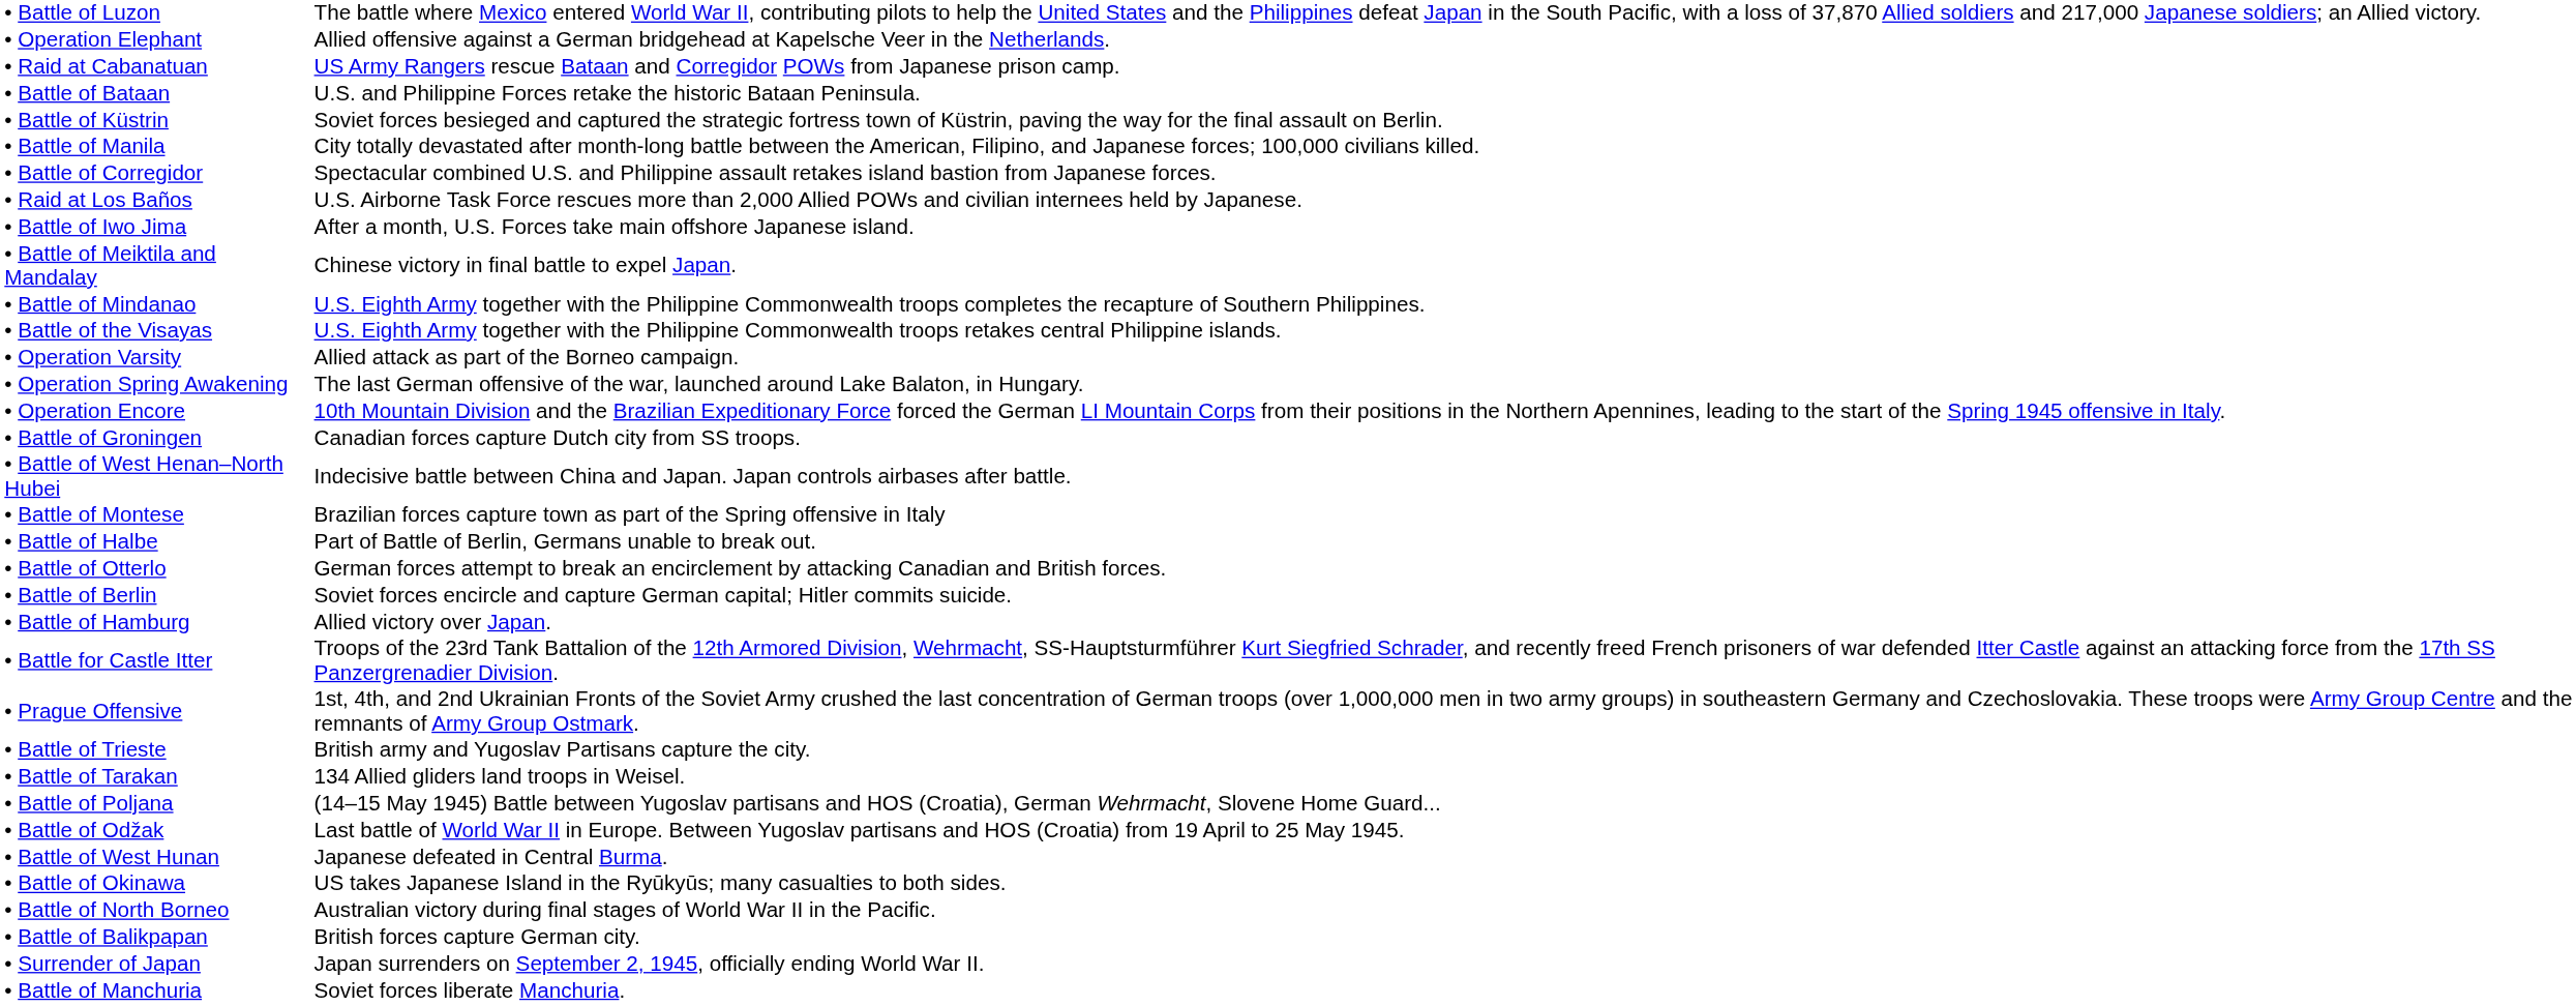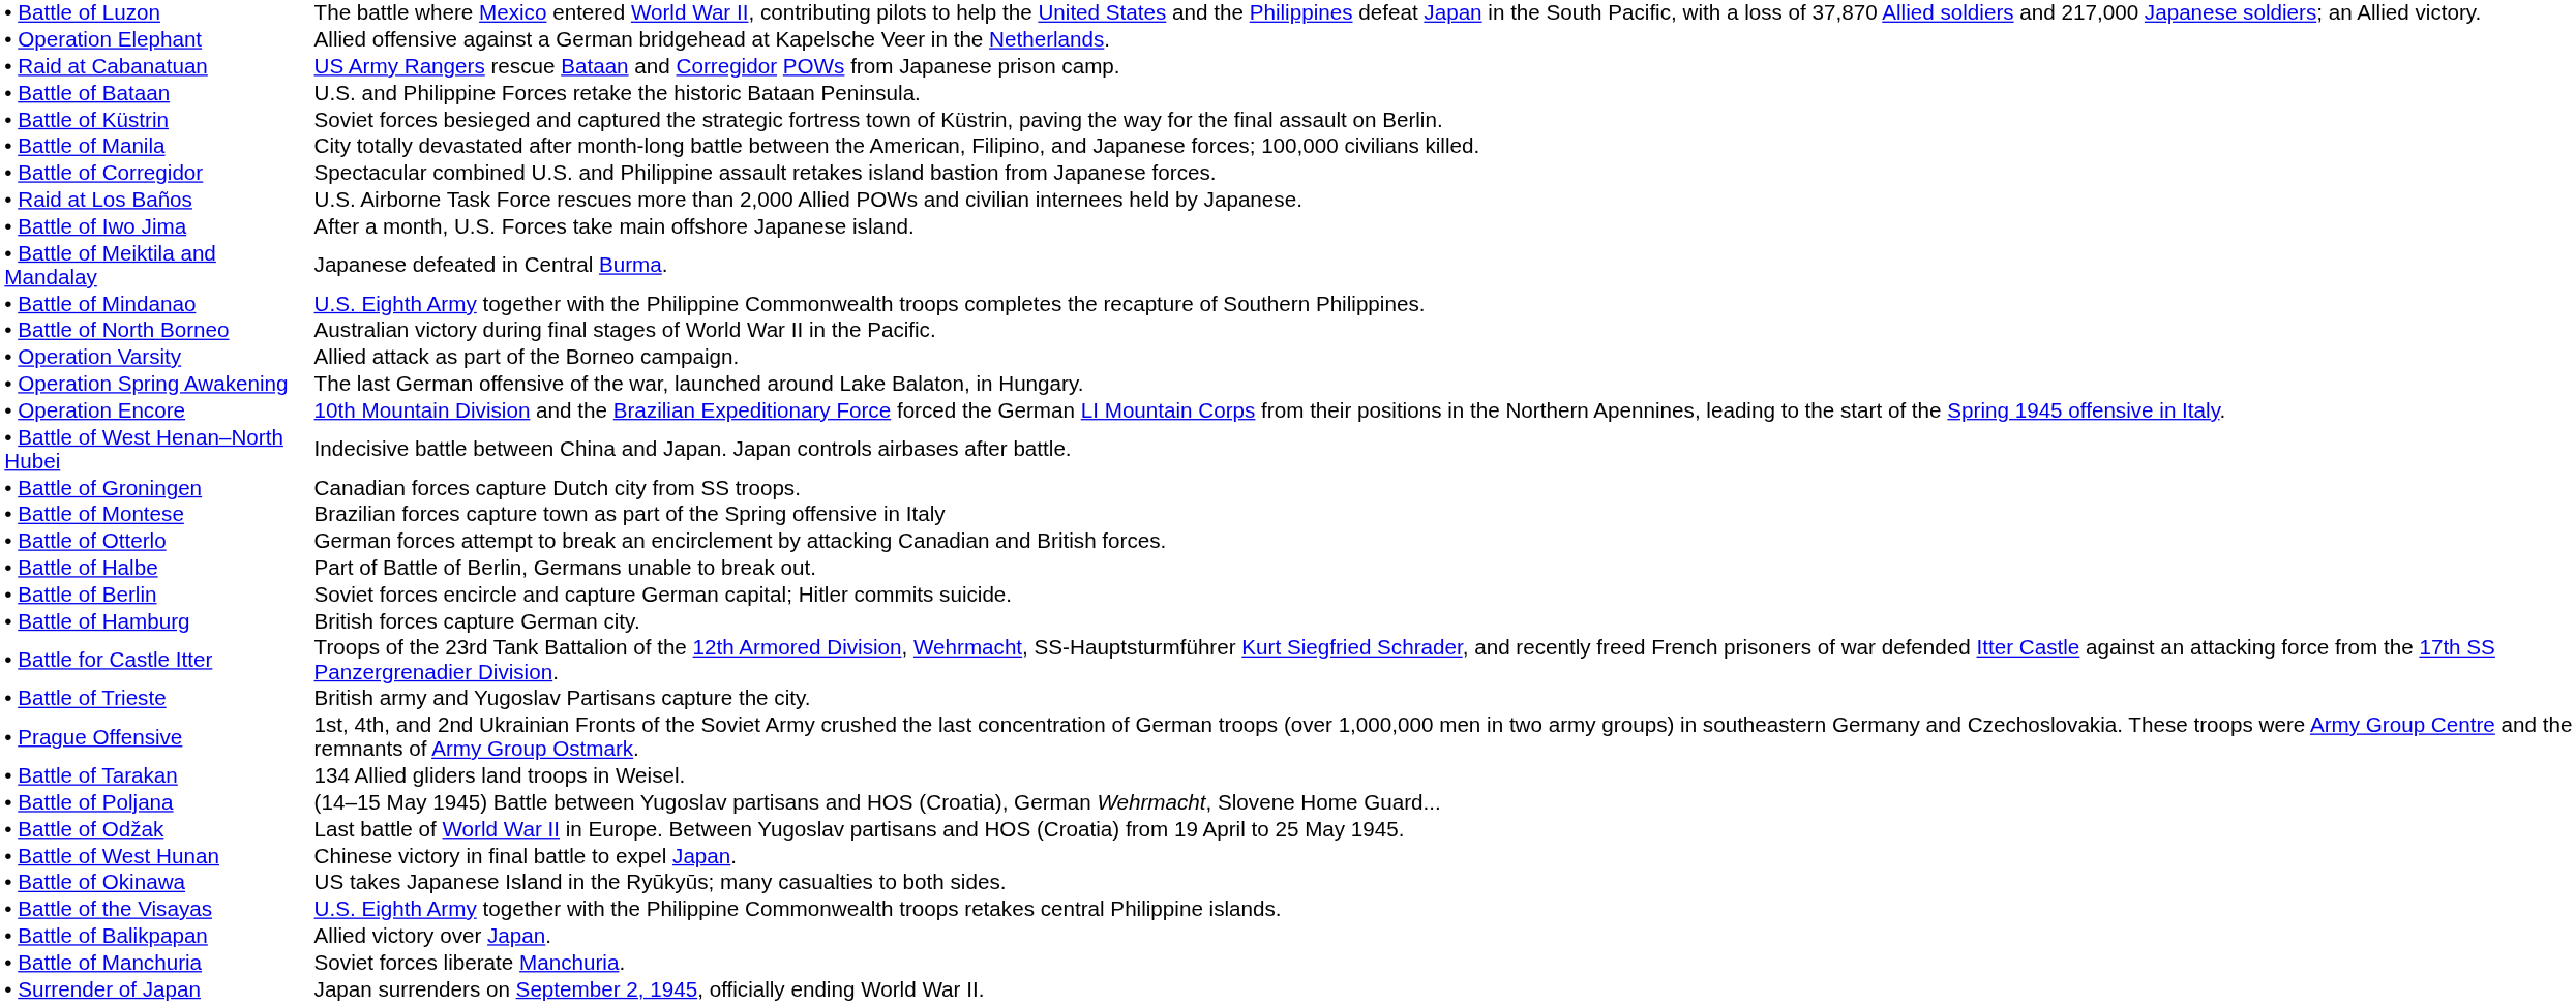• Battle of Meiktila and Mandalay | column 2: Chinese victory in final battle to expel Japan. -> Japanese defeated in Central Burma.
rows swapped: • Battle of the Visayas <-> • Battle of North Borneo
rows swapped: • Battle of West Henan–North Hubei <-> • Battle of Groningen
rows swapped: • Battle of Otterlo <-> • Battle of Halbe
• Battle of Hamburg | column 2: Allied victory over Japan. -> British forces capture German city.
rows swapped: • Prague Offensive <-> • Battle of Trieste
• Battle of West Hunan | column 2: Japanese defeated in Central Burma. -> Chinese victory in final battle to expel Japan.
• Battle of Balikpapan | column 2: British forces capture German city. -> Allied victory over Japan.
rows swapped: • Battle of Manchuria <-> • Surrender of Japan
